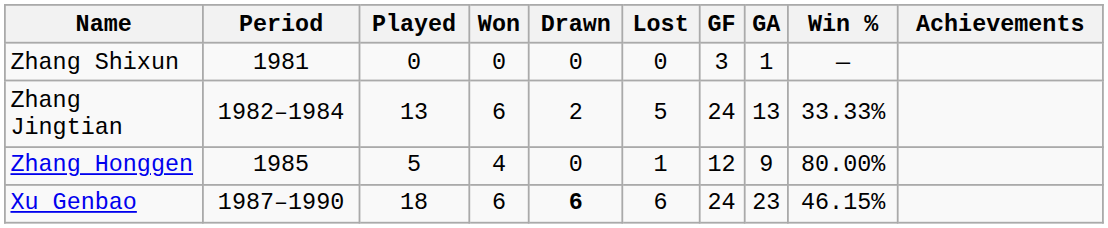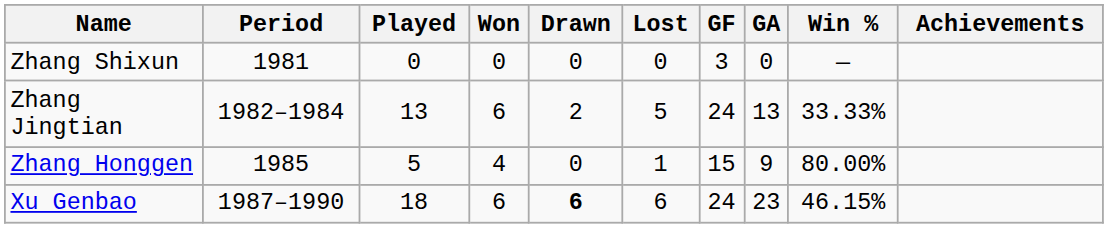Zhang Shixun | GA: 1 -> 0
Zhang Honggen | GF: 12 -> 15
